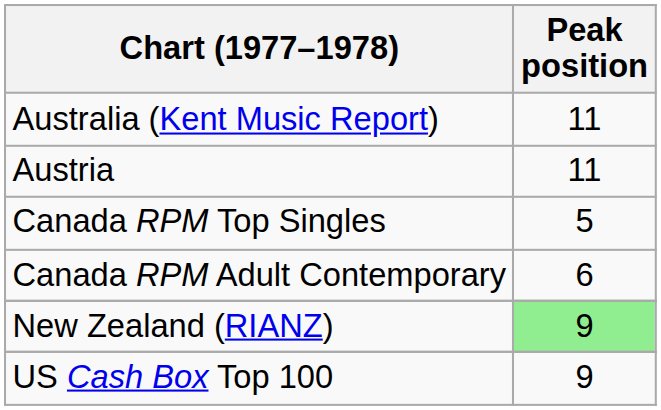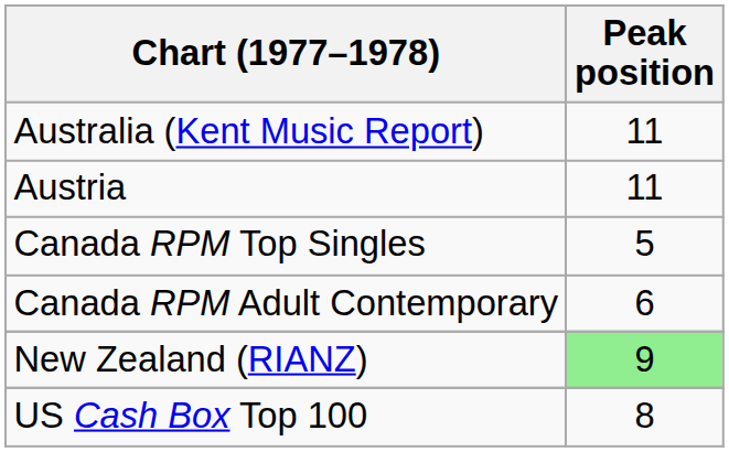US Cash Box Top 100 | Peak position: 9 -> 8
